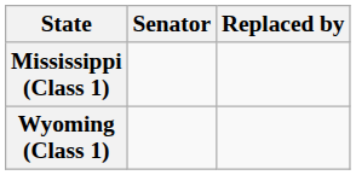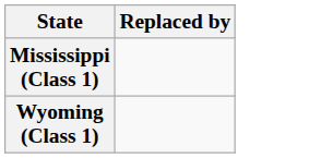- column: Senator
